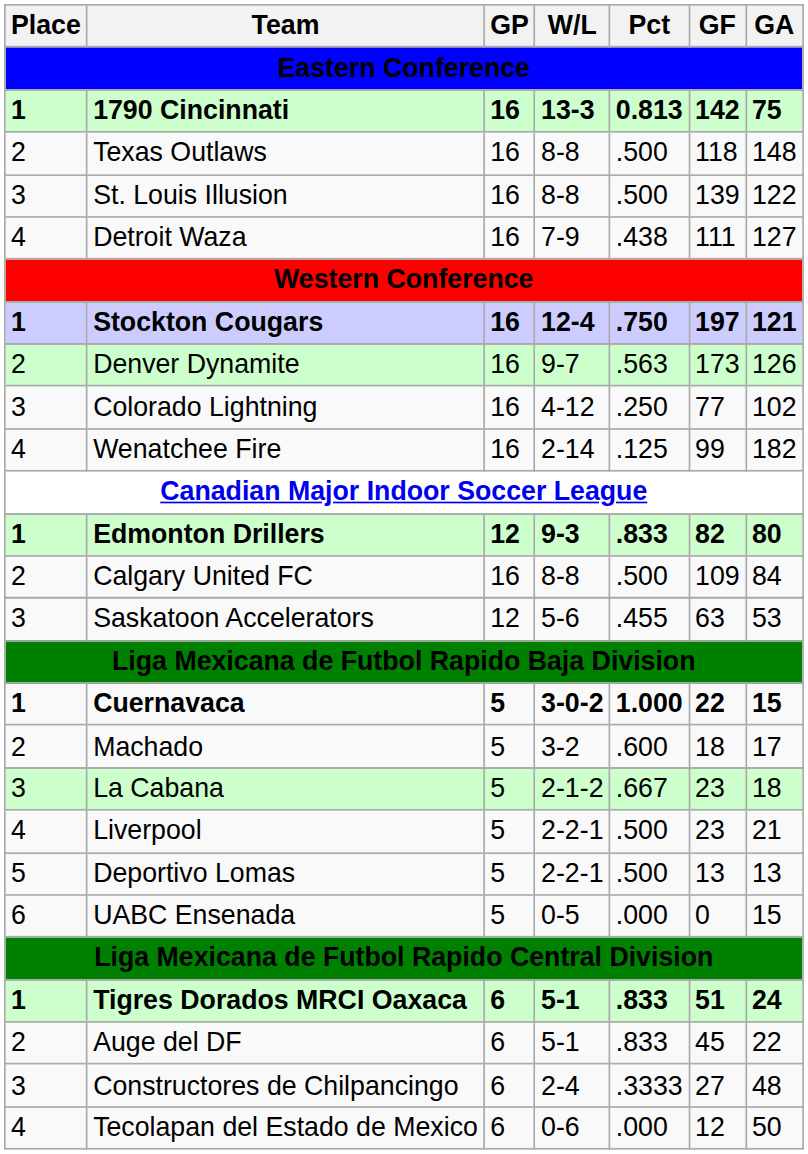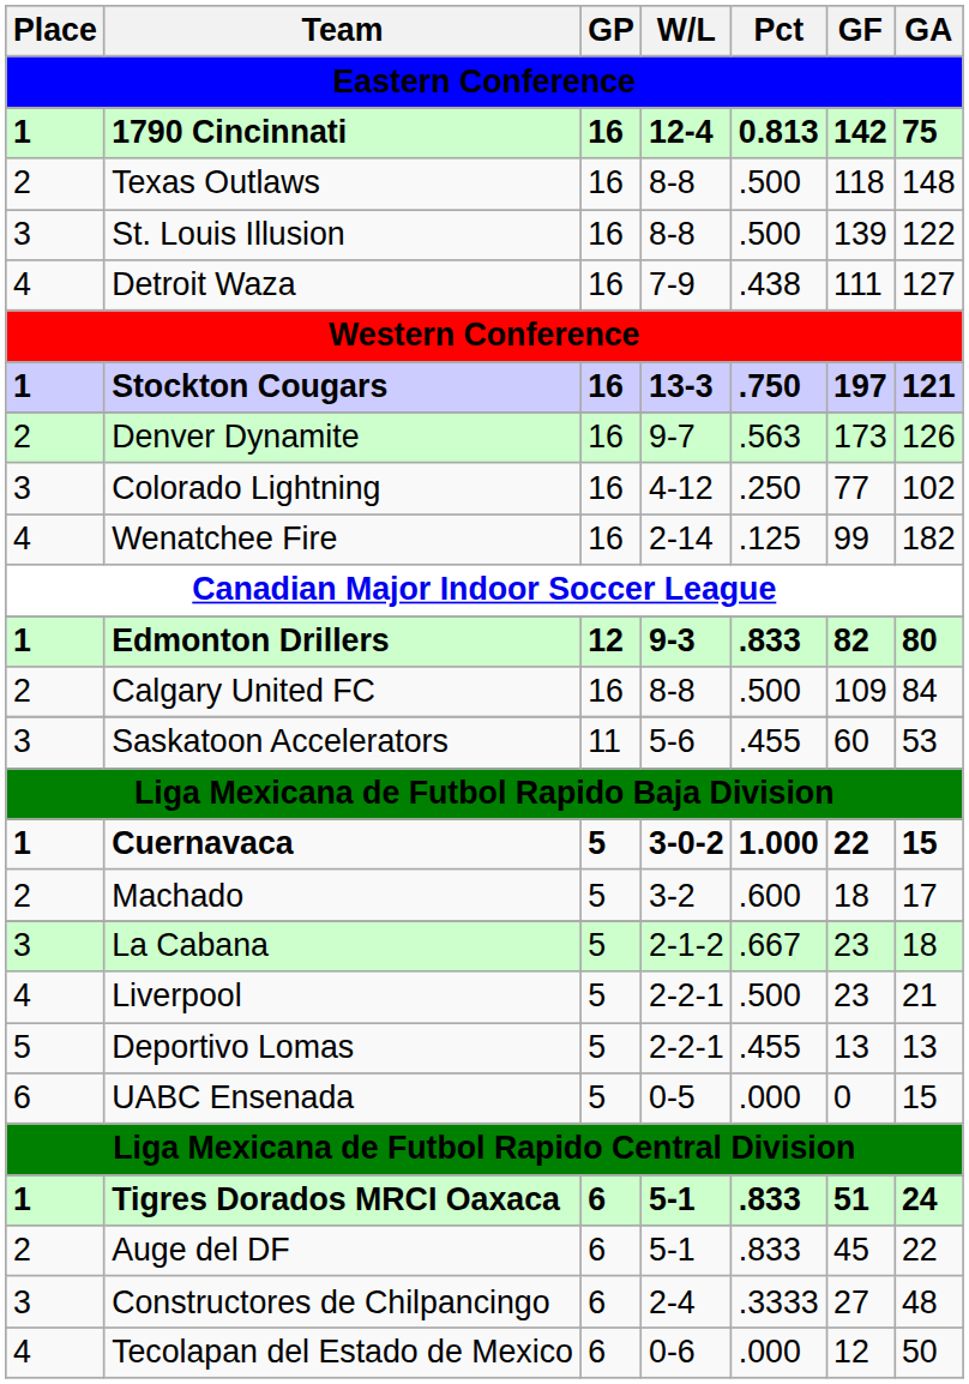1790 Cincinnati | W/L: 13-3 -> 12-4
Stockton Cougars | W/L: 12-4 -> 13-3
Saskatoon Accelerators | GP: 12 -> 11
Saskatoon Accelerators | GF: 63 -> 60
Deportivo Lomas | Pct: .500 -> .455
